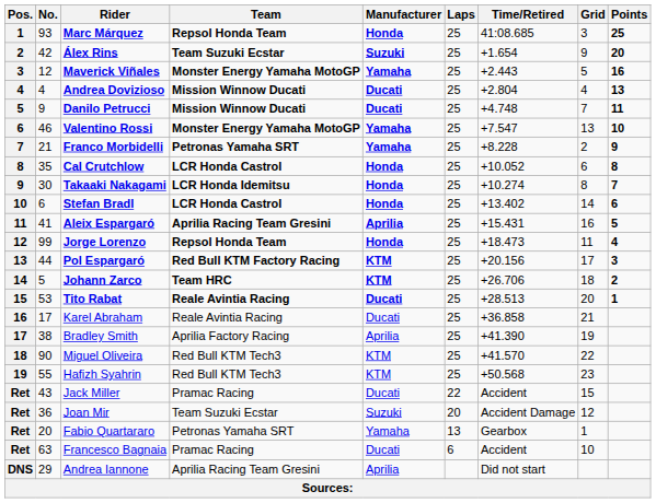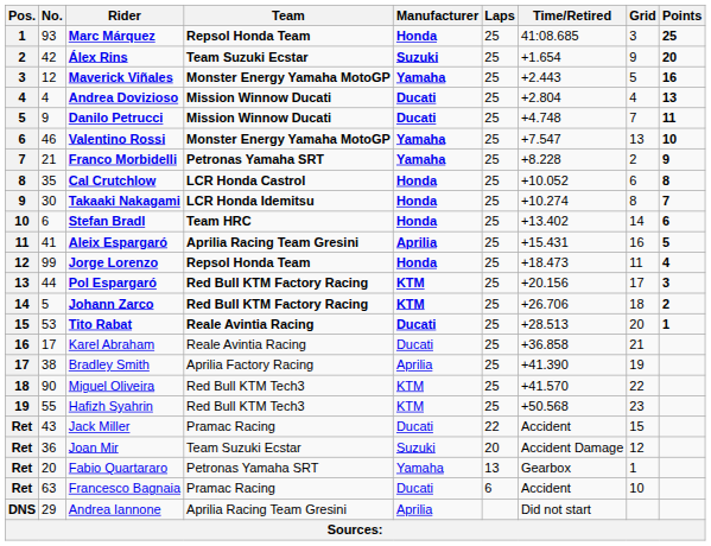Stefan Bradl | Team: LCR Honda Castrol -> Team HRC
Johann Zarco | Team: Team HRC -> Red Bull KTM Factory Racing
